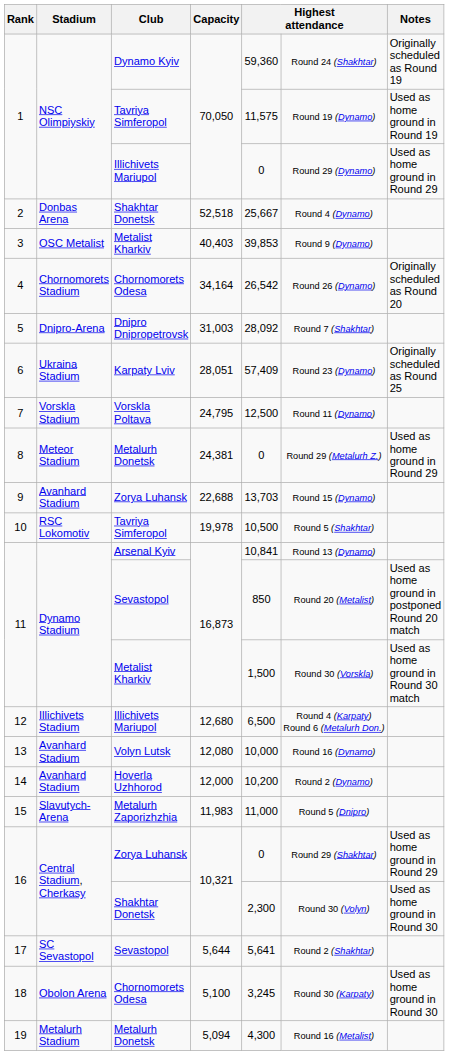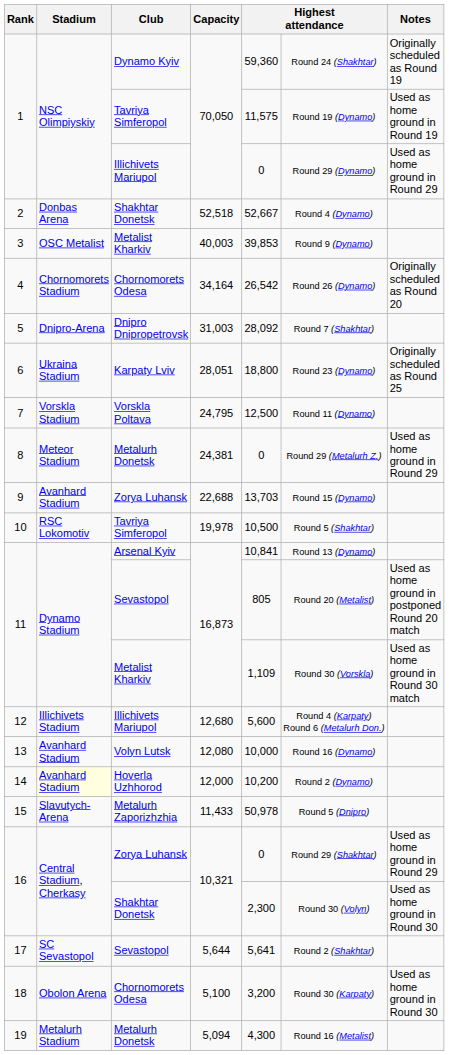2 | column 5: 25,667 -> 52,667
3 | Capacity: 40,403 -> 40,003
6 | column 5: 57,409 -> 18,800
11 / Sevastopol | column 5: 850 -> 805
11 / Metalist Kharkiv | column 5: 1,500 -> 1,109
12 | column 5: 6,500 -> 5,600
14 | Stadium: no background -> lightyellow background
15 | Capacity: 11,983 -> 11,433
15 | column 5: 11,000 -> 50,978
18 | column 5: 3,245 -> 3,200
